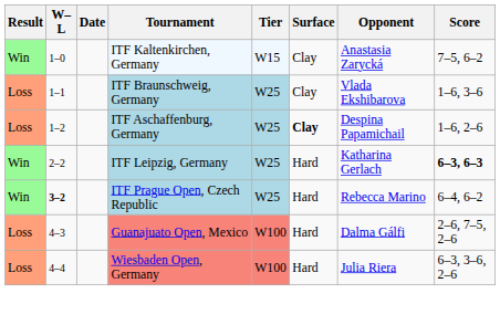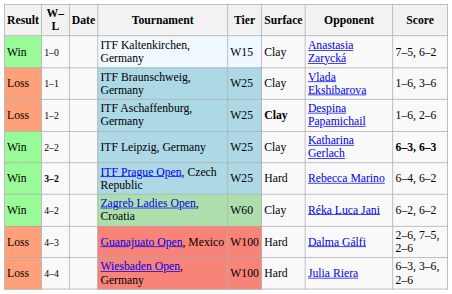ITF Leipzig, Germany | Surface: Hard -> Clay
+ row: Win | 4–2 | Zagreb Ladies Open, Croatia | W60 | Clay | Réka Luca Jani | 6–2, 6–2
